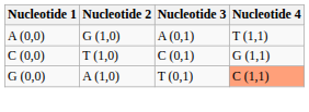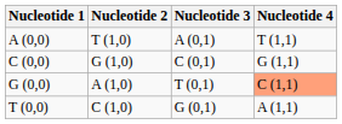A (0,0) | Nucleotide 2: G (1,0) -> T (1,0)
C (0,0) | Nucleotide 2: T (1,0) -> G (1,0)
+ row: T (0,0) | C (1,0) | G (0,1) | A (1,1)
